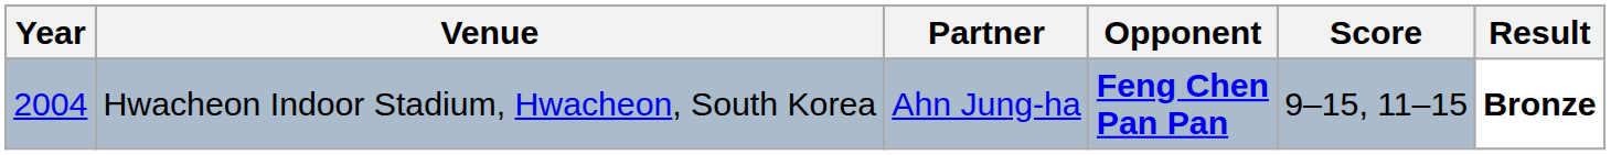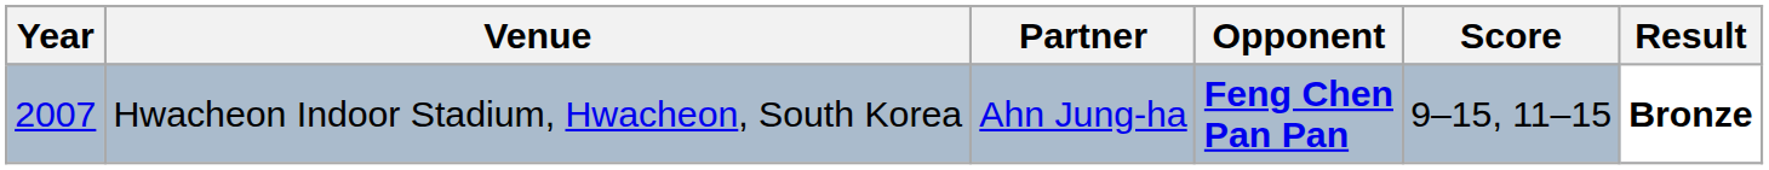Hwacheon Indoor Stadium, Hwacheon, South Korea | Year: 2004 -> 2007
